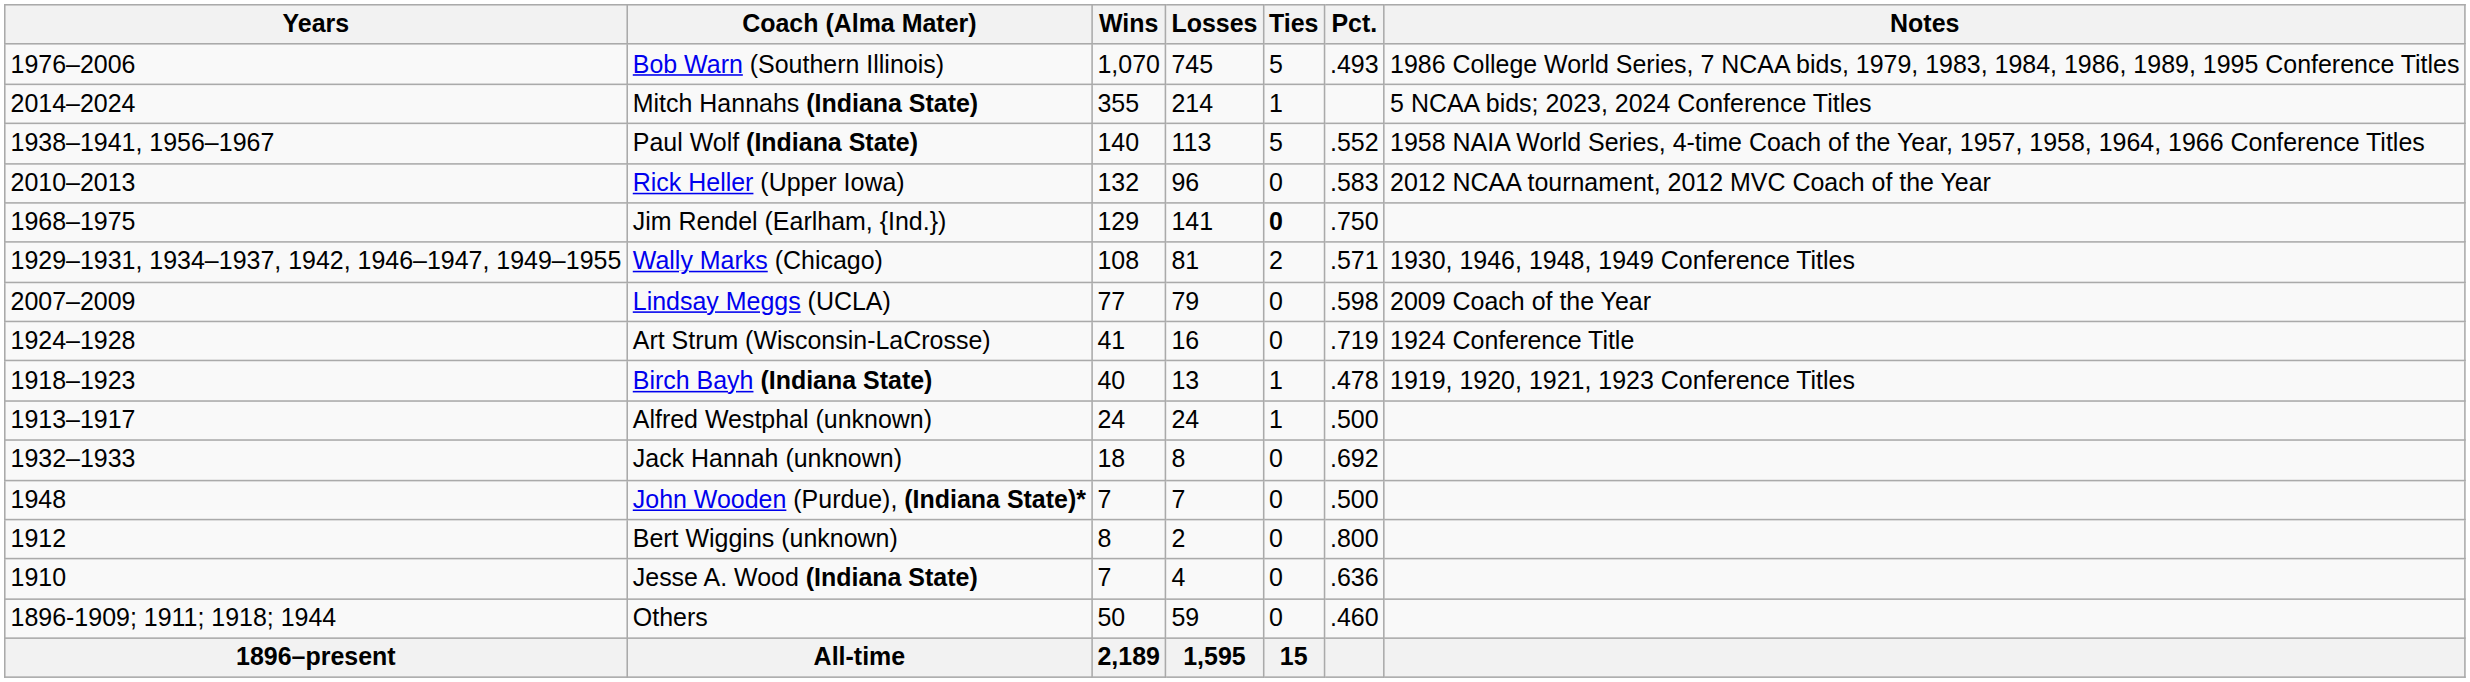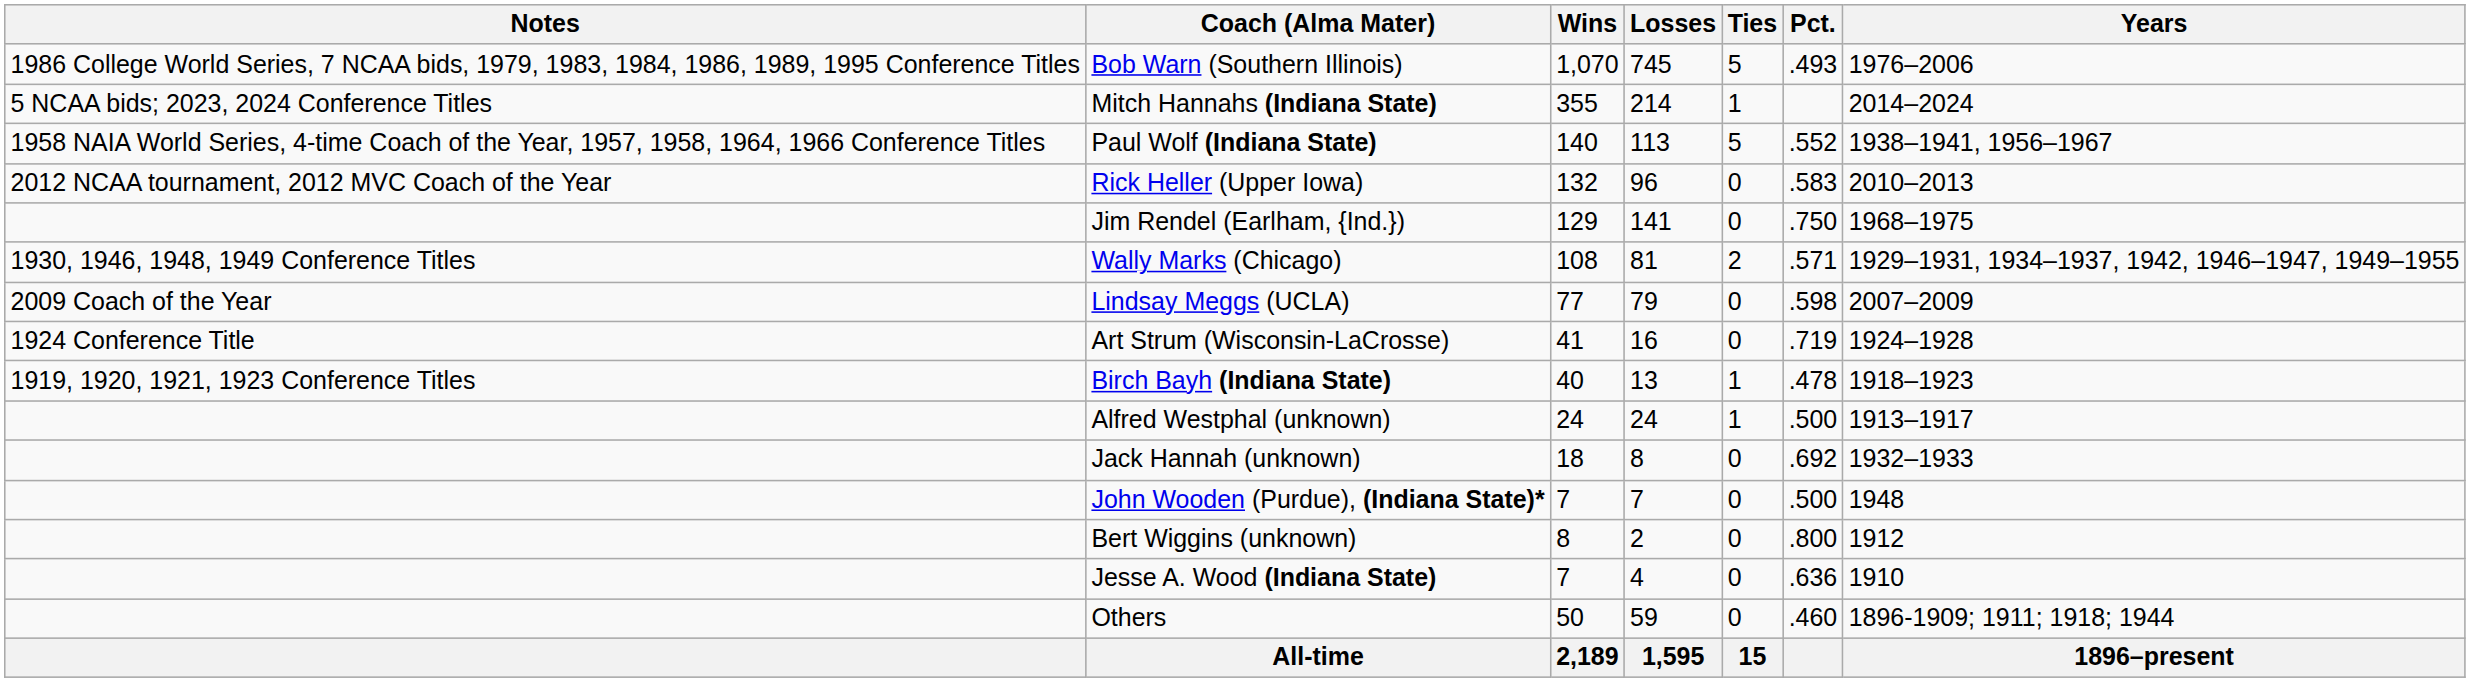columns swapped: Years <-> Notes
Jim Rendel (Earlham, {Ind.}) | Ties: bold -> normal
